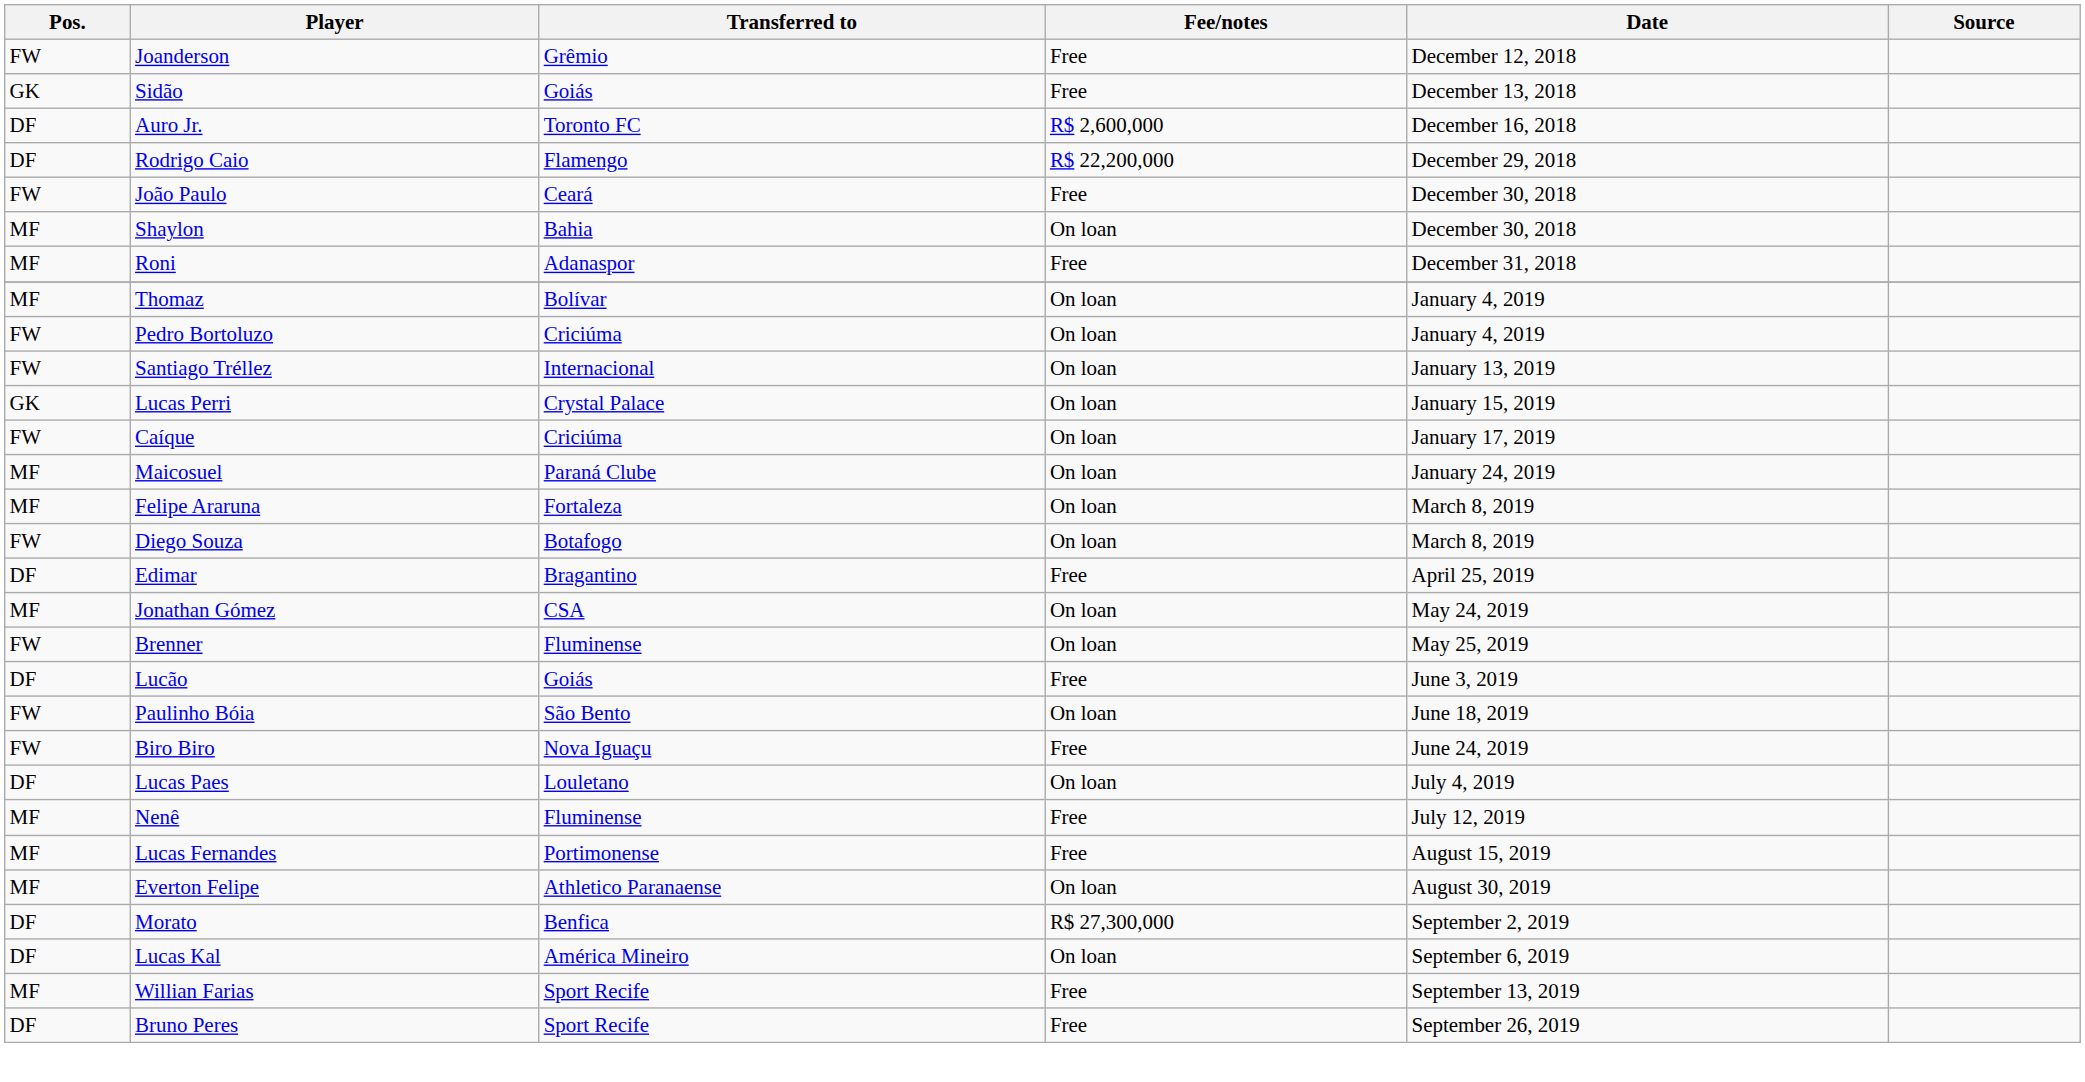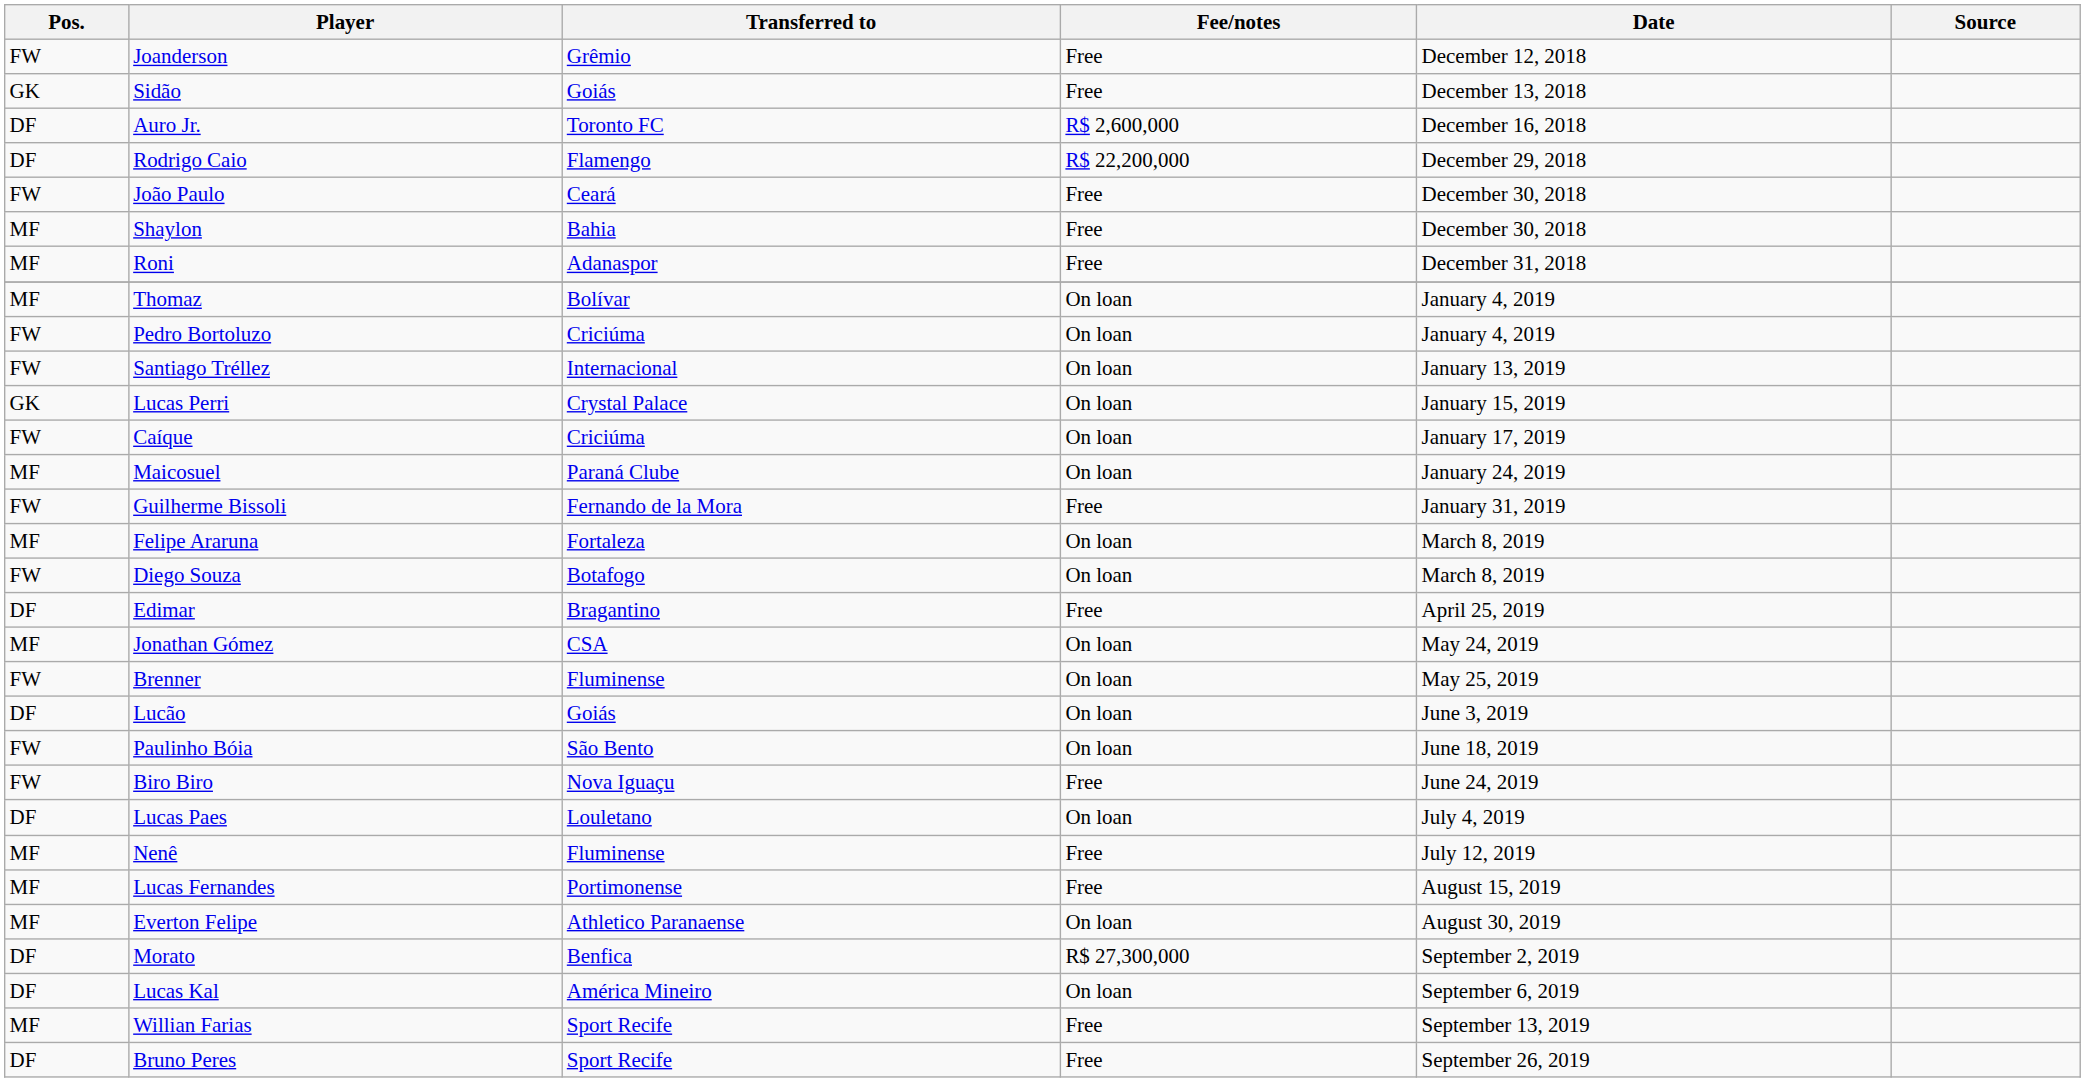Shaylon | Fee/notes: On loan -> Free
+ row: FW | Guilherme Bissoli | Fernando de la Mora | Free | January 31, 2019
Lucão | Fee/notes: Free -> On loan
